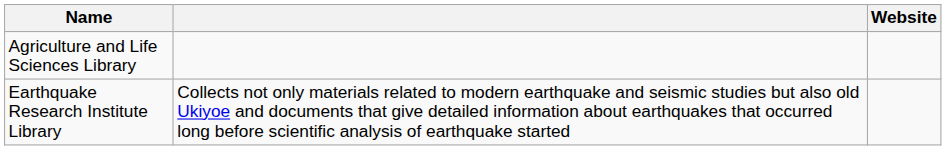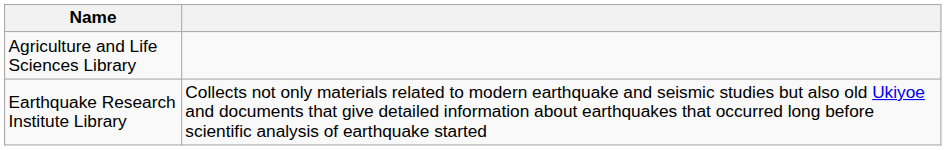- column: Website
